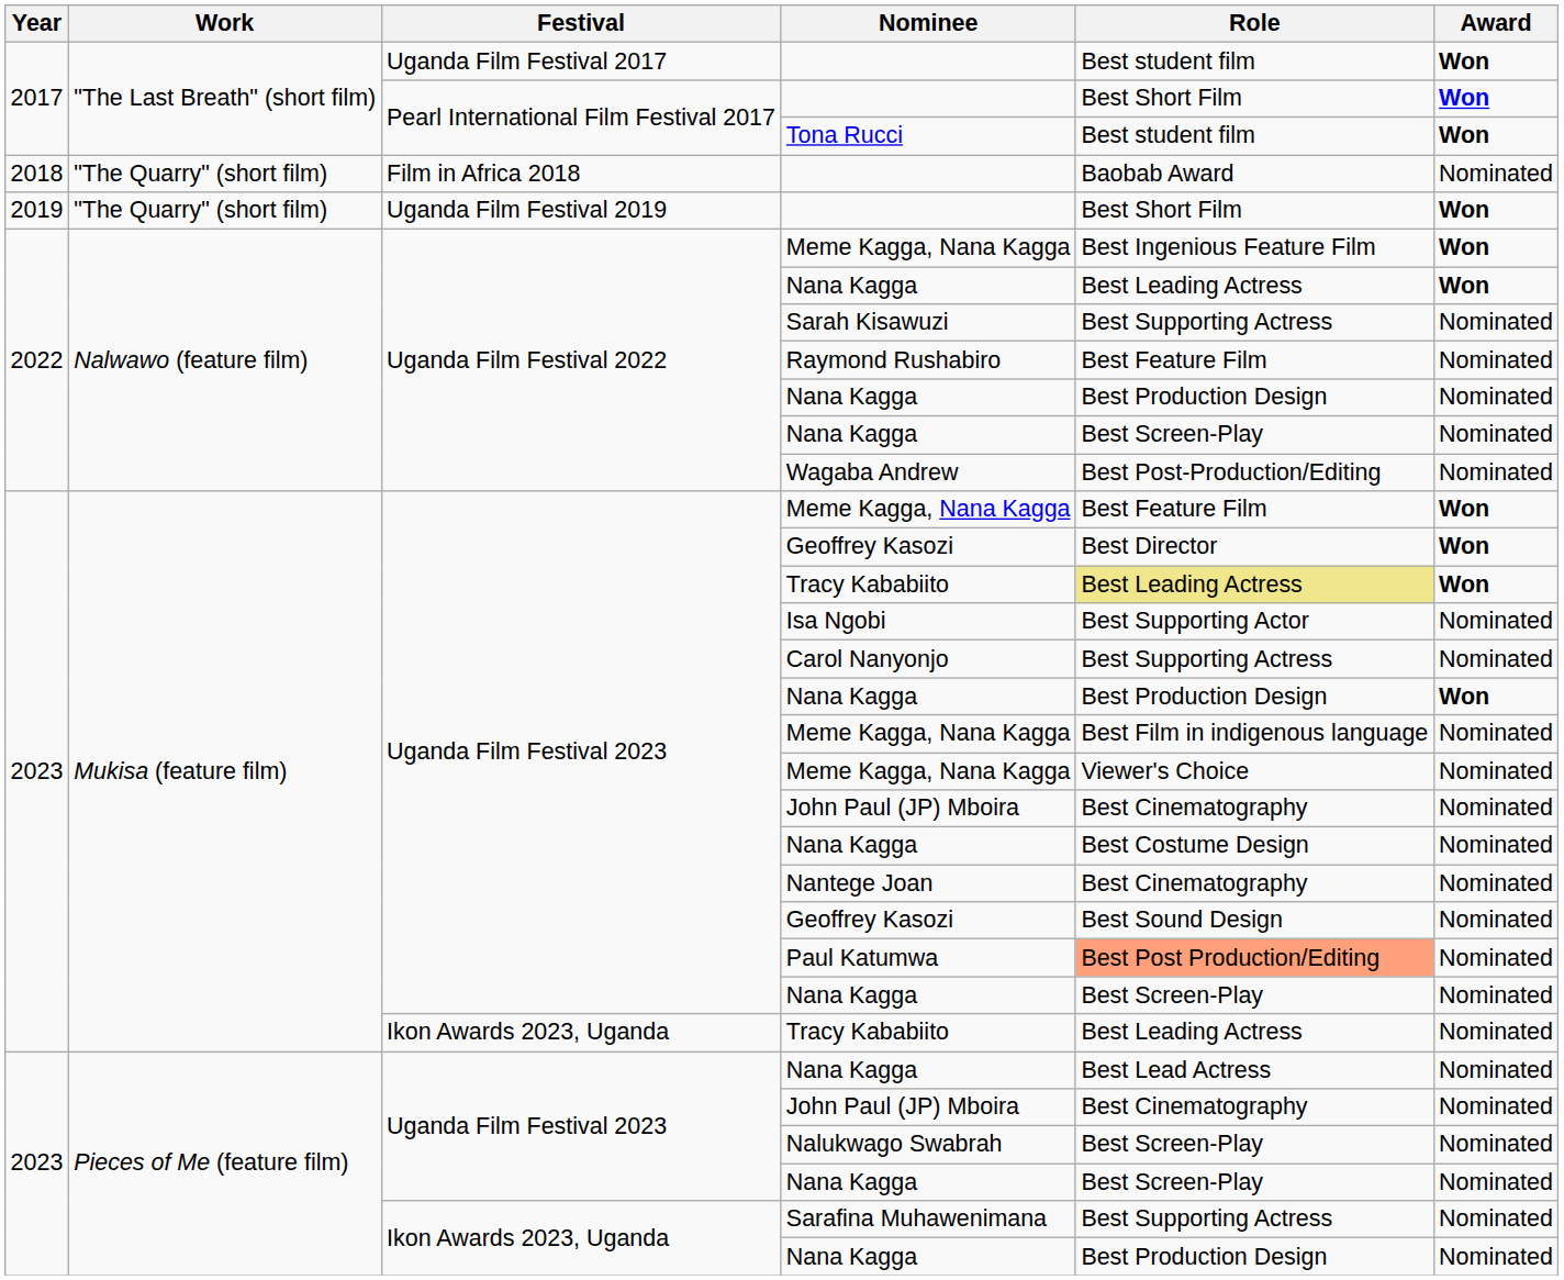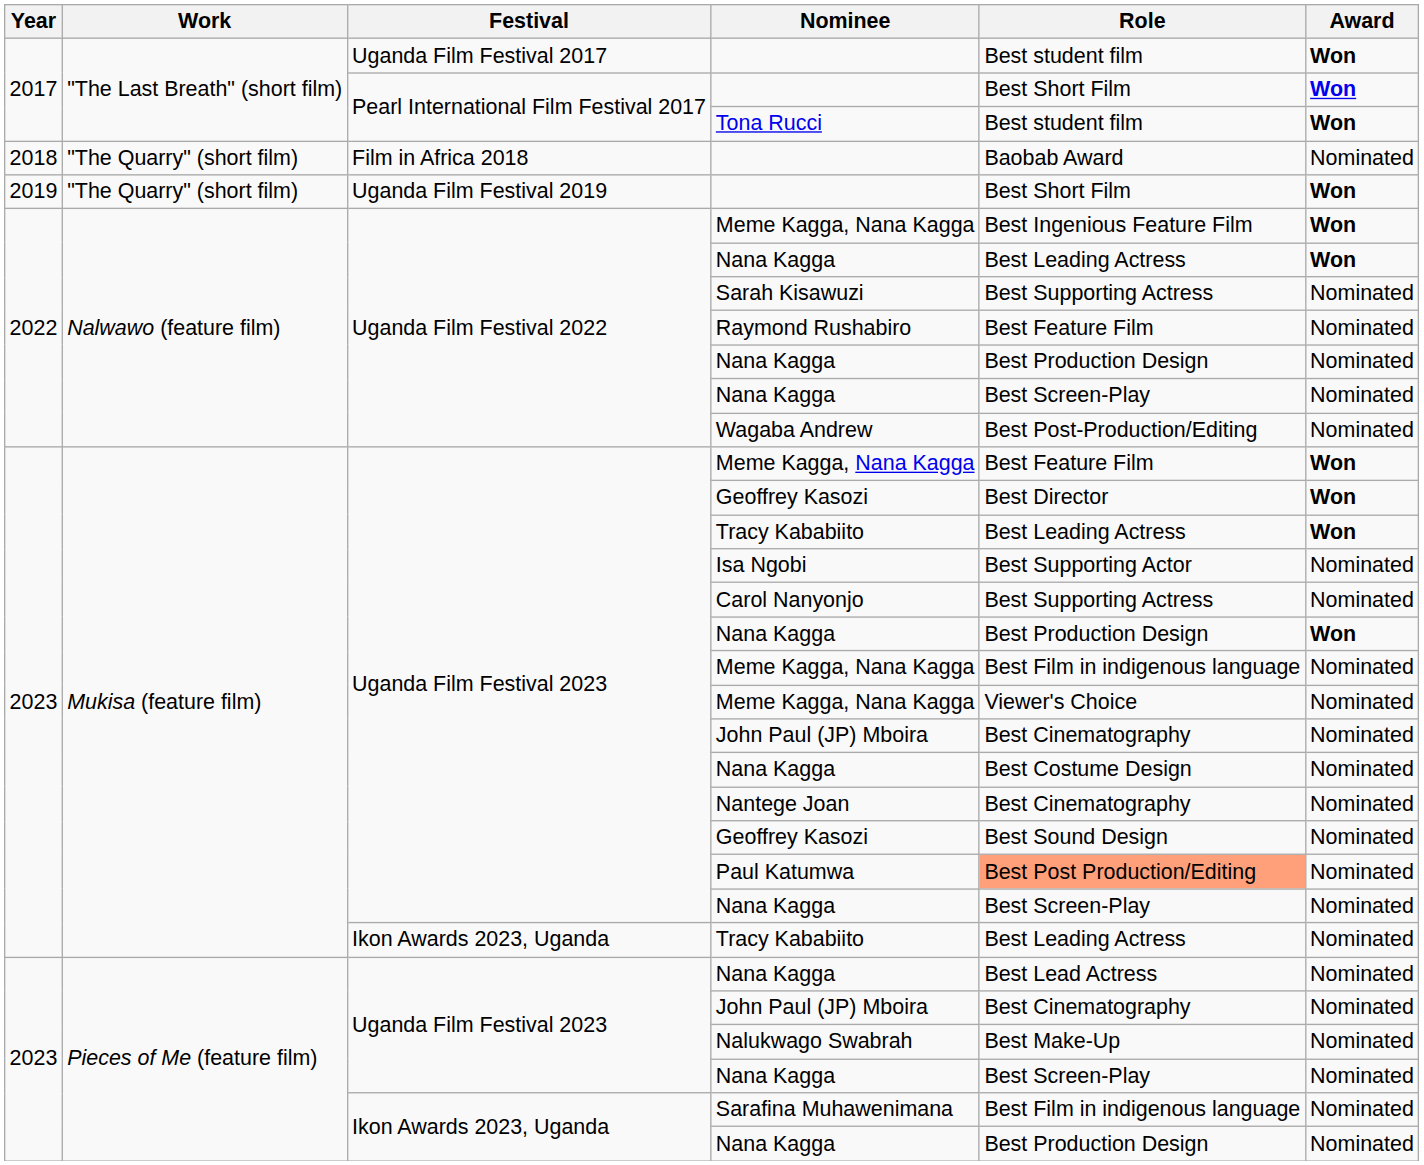Uganda Film Festival 2023 / Tracy Kababiito | Role: khaki background -> no background
Nalukwago Swabrah | Role: Best Screen-Play -> Best Make-Up
Sarafina Muhawenimana | Role: Best Supporting Actress -> Best Film in indigenous language
